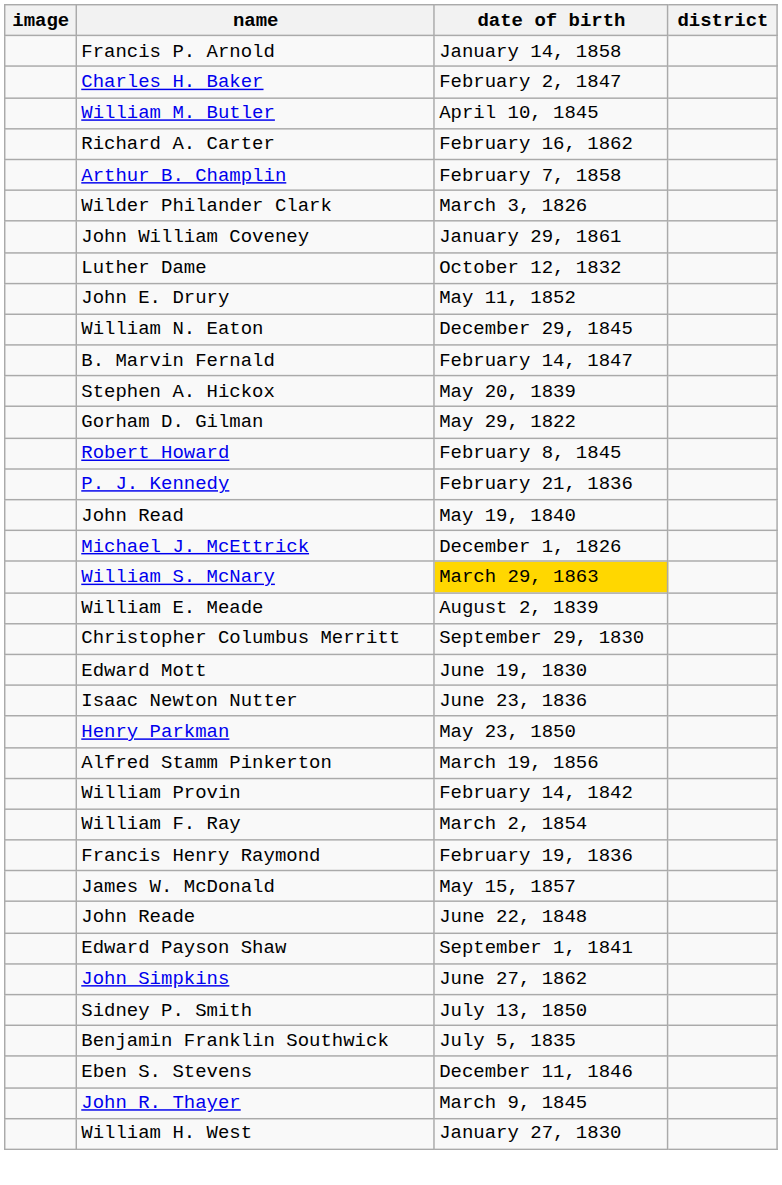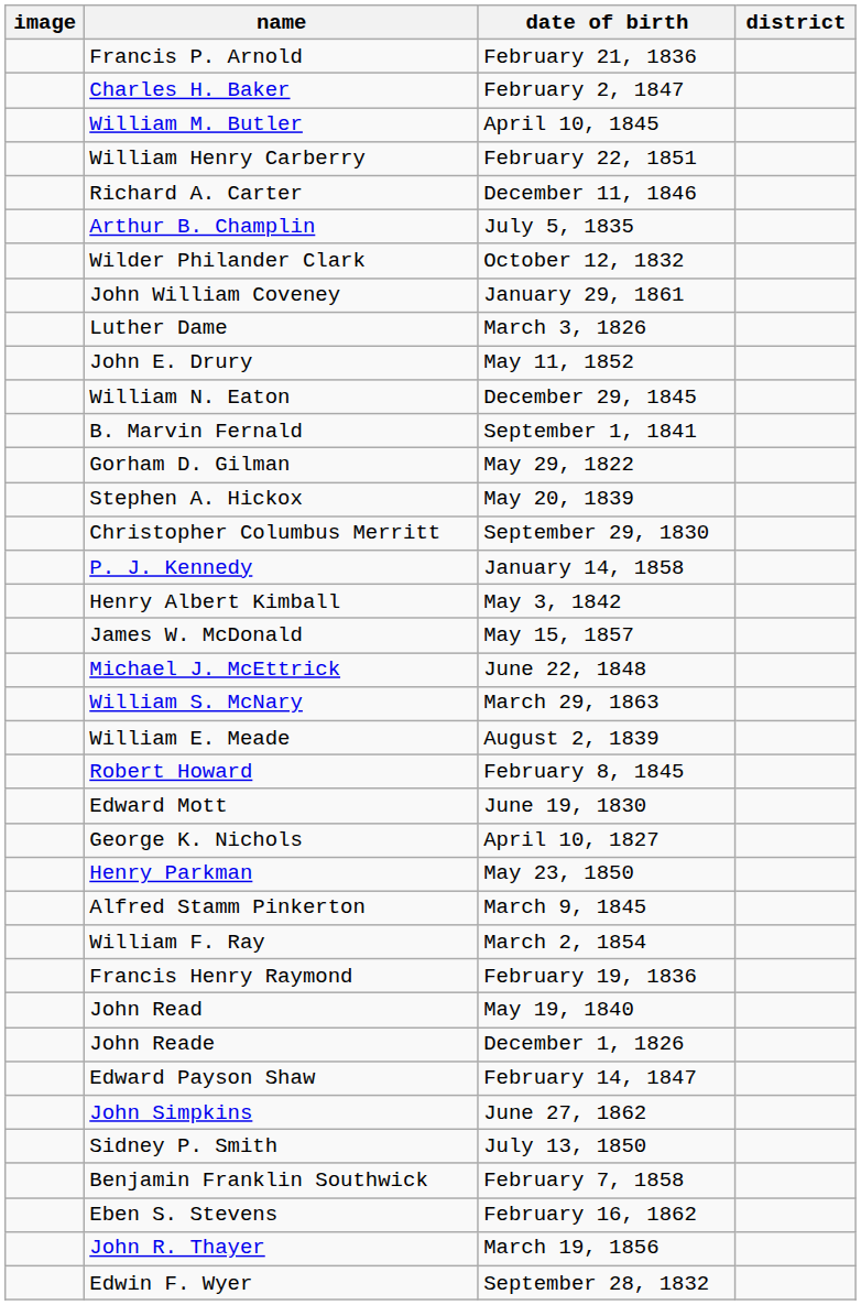Francis P. Arnold | date of birth: January 14, 1858 -> February 21, 1836
+ row: William Henry Carberry | February 22, 1851
Richard A. Carter | date of birth: February 16, 1862 -> December 11, 1846
Arthur B. Champlin | date of birth: February 7, 1858 -> July 5, 1835
Wilder Philander Clark | date of birth: March 3, 1826 -> October 12, 1832
Luther Dame | date of birth: October 12, 1832 -> March 3, 1826
B. Marvin Fernald | date of birth: February 14, 1847 -> September 1, 1841
rows swapped: Gorham D. Gilman <-> Stephen A. Hickox
rows swapped: Robert Howard <-> Christopher Columbus Merritt
P. J. Kennedy | date of birth: February 21, 1836 -> January 14, 1858
+ row: Henry Albert Kimball | May 3, 1842
rows swapped: James W. McDonald <-> John Read
Michael J. McEttrick | date of birth: December 1, 1826 -> June 22, 1848
William S. McNary | date of birth: gold background -> no background
+ row: George K. Nichols | April 10, 1827
- row: Isaac Newton Nutter | June 23, 1836
Alfred Stamm Pinkerton | date of birth: March 19, 1856 -> March 9, 1845
- row: William Provin | February 14, 1842
John Reade | date of birth: June 22, 1848 -> December 1, 1826
Edward Payson Shaw | date of birth: September 1, 1841 -> February 14, 1847
Benjamin Franklin Southwick | date of birth: July 5, 1835 -> February 7, 1858
Eben S. Stevens | date of birth: December 11, 1846 -> February 16, 1862
John R. Thayer | date of birth: March 9, 1845 -> March 19, 1856
- row: William H. West | January 27, 1830
+ row: Edwin F. Wyer | September 28, 1832
